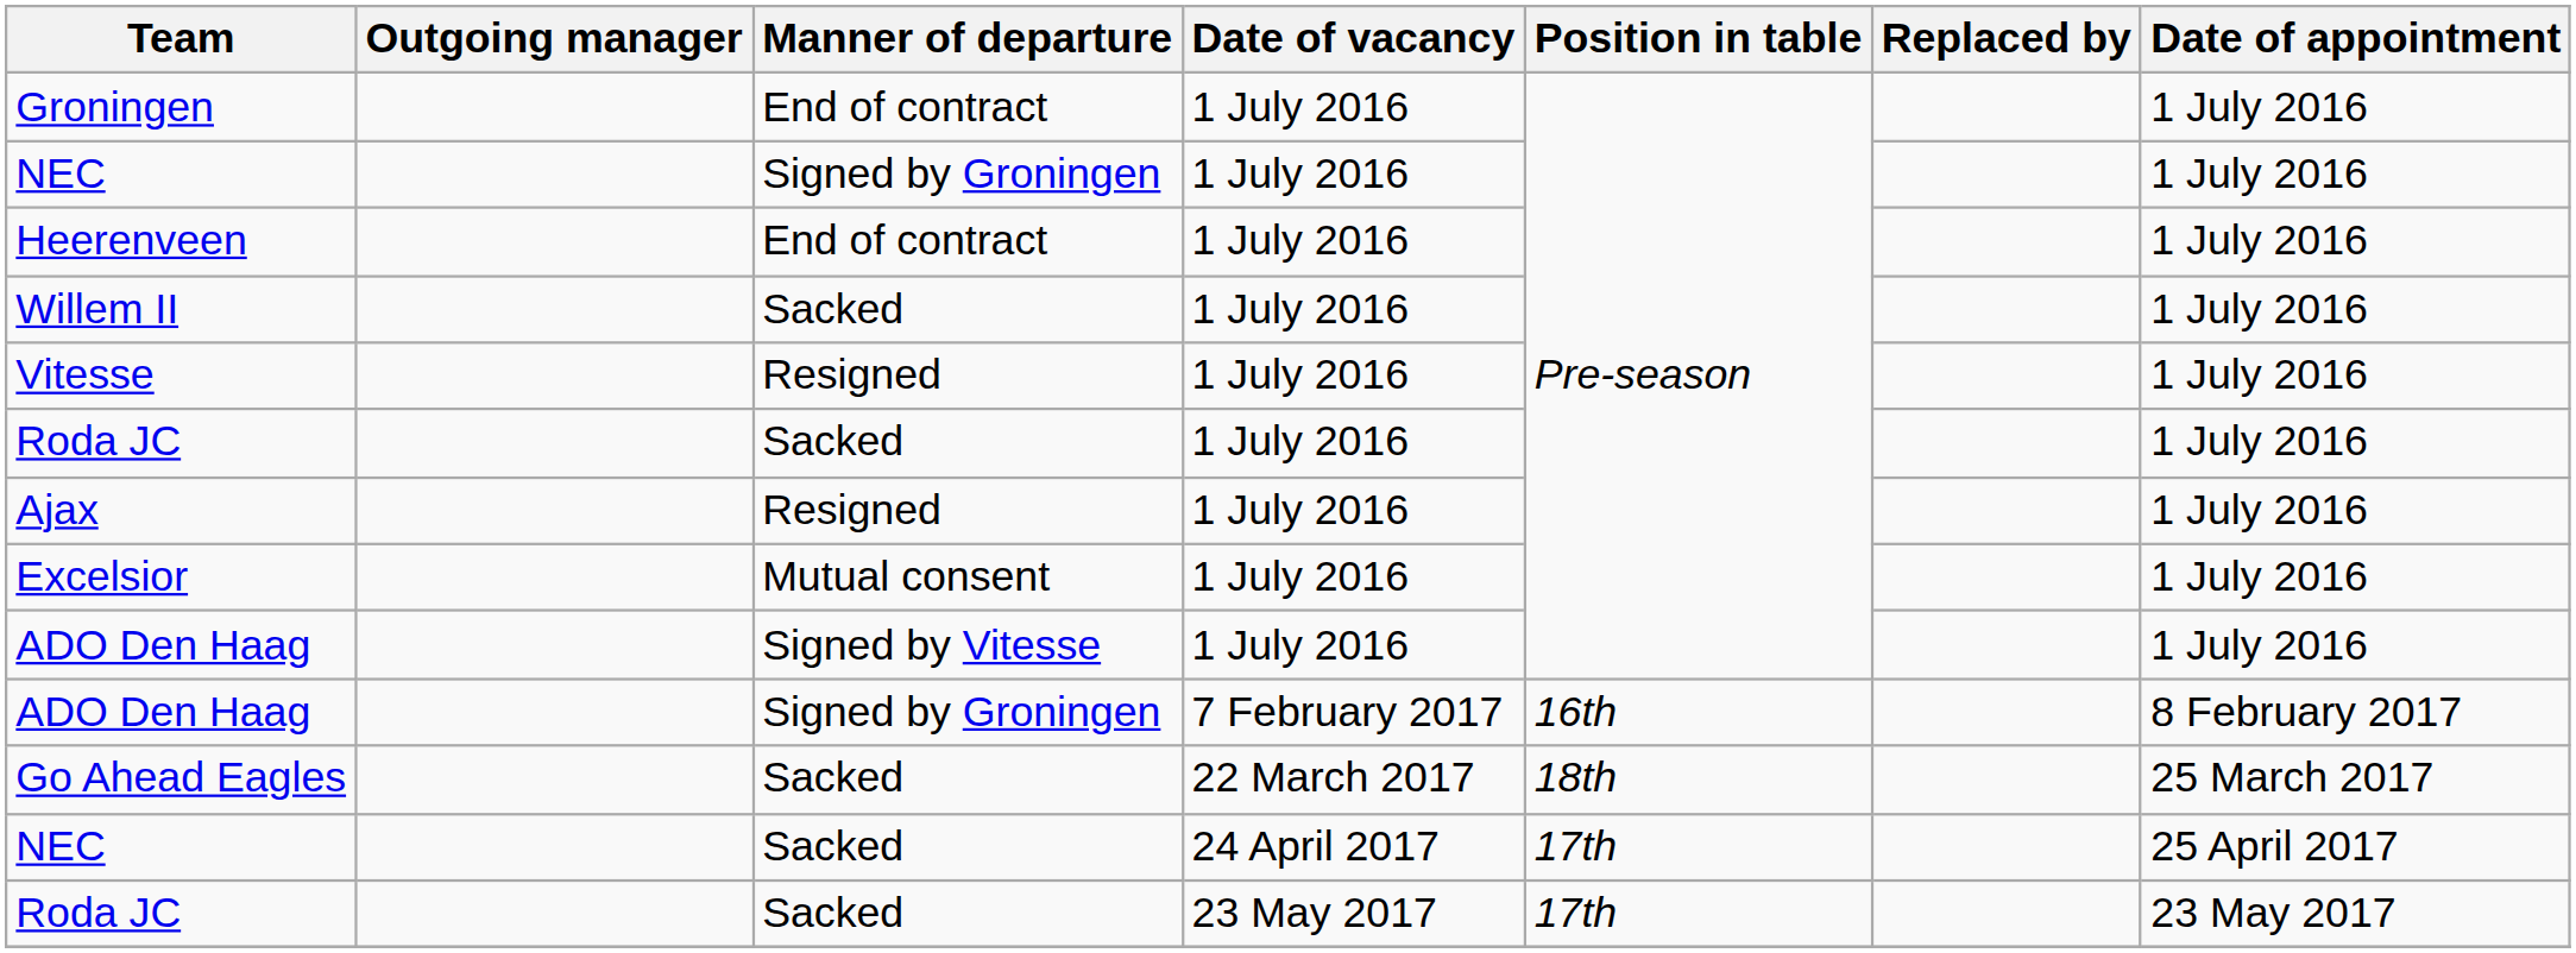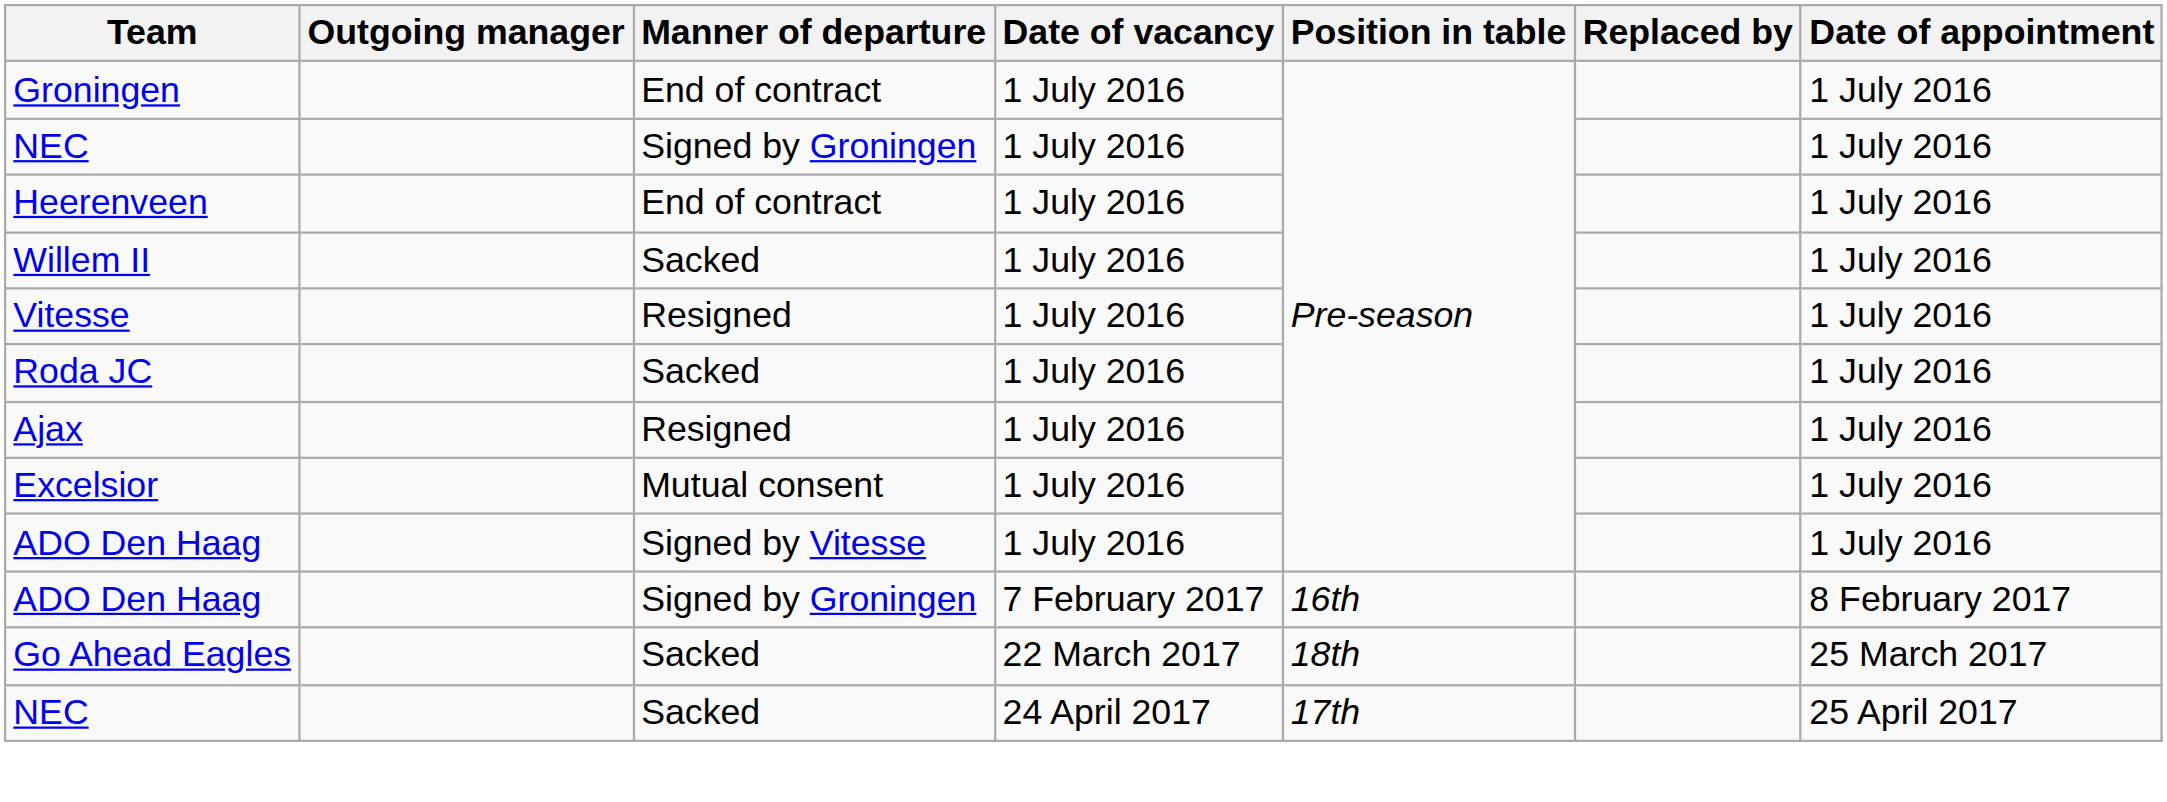- row: Roda JC | Sacked | 23 May 2017 | 17th | 23 May 2017
